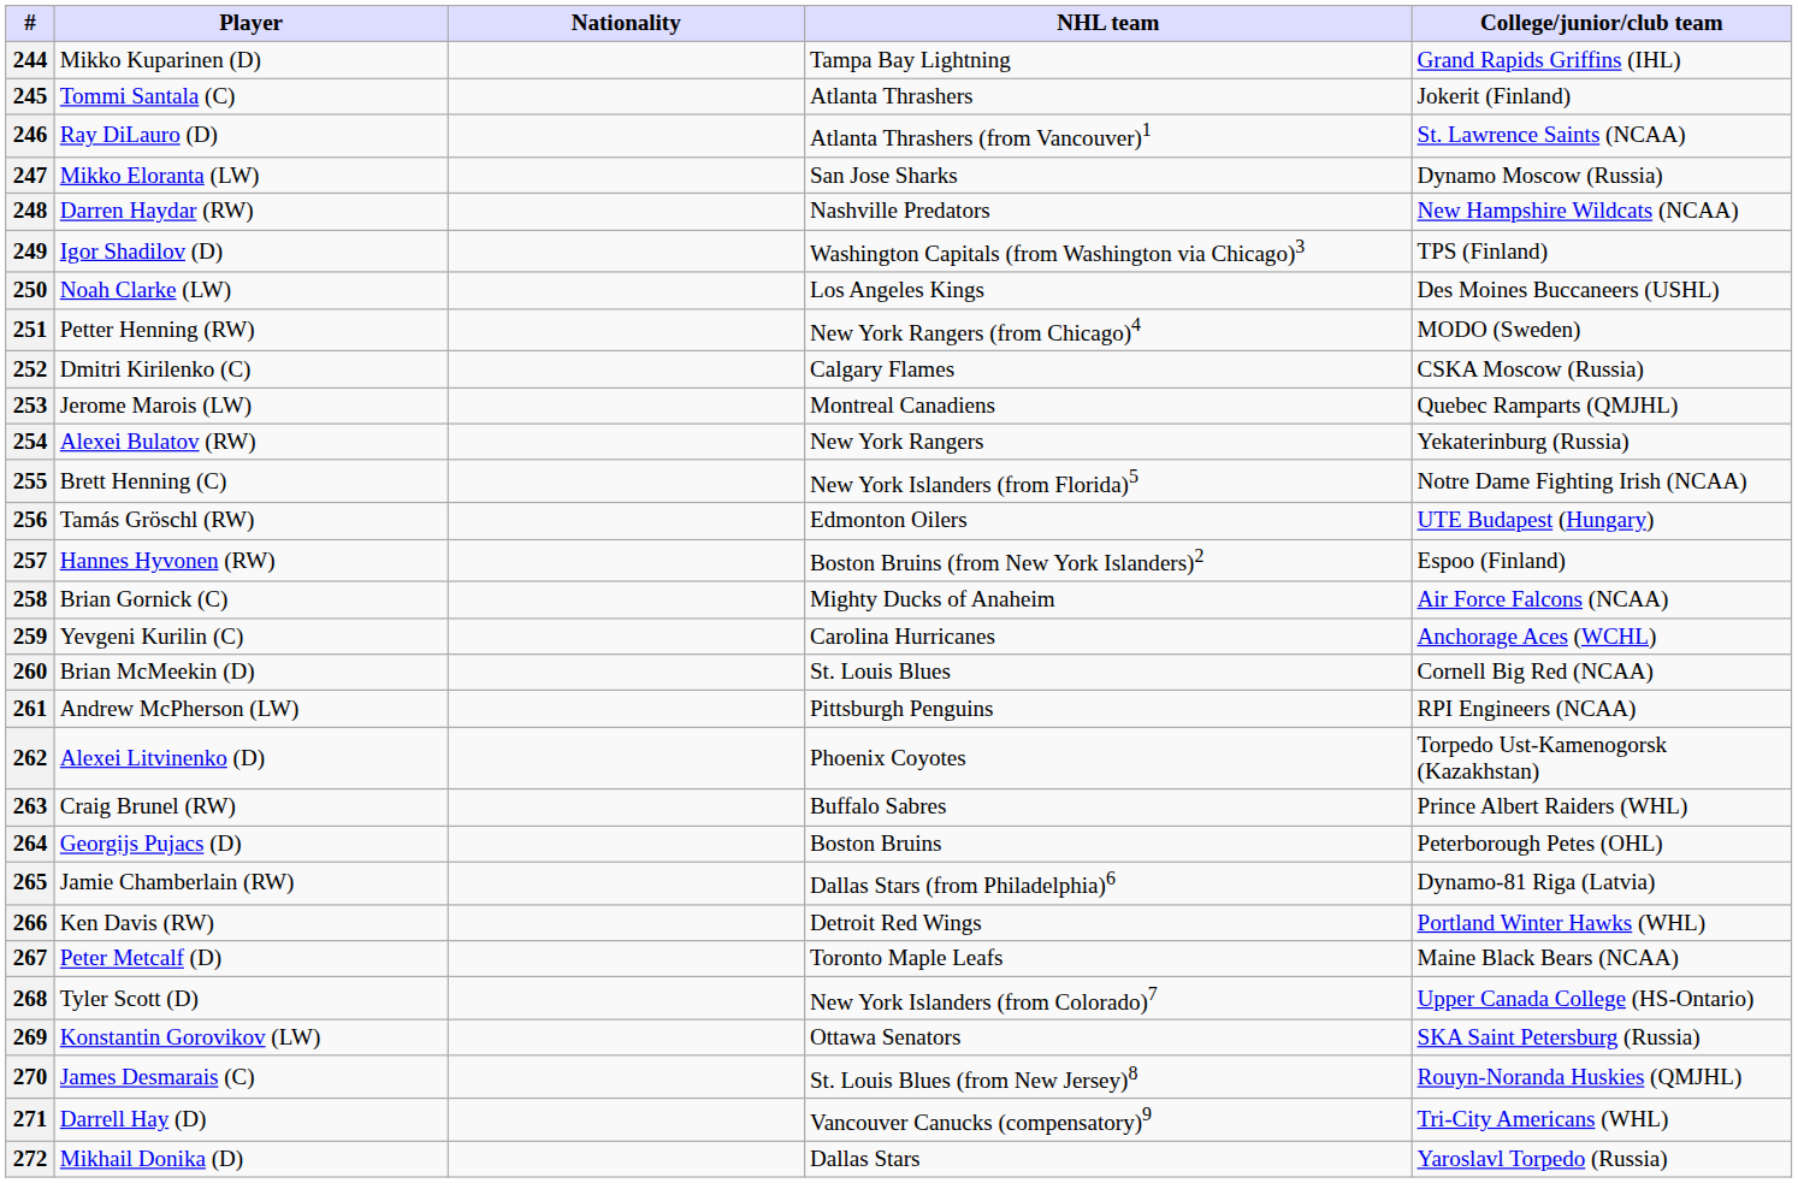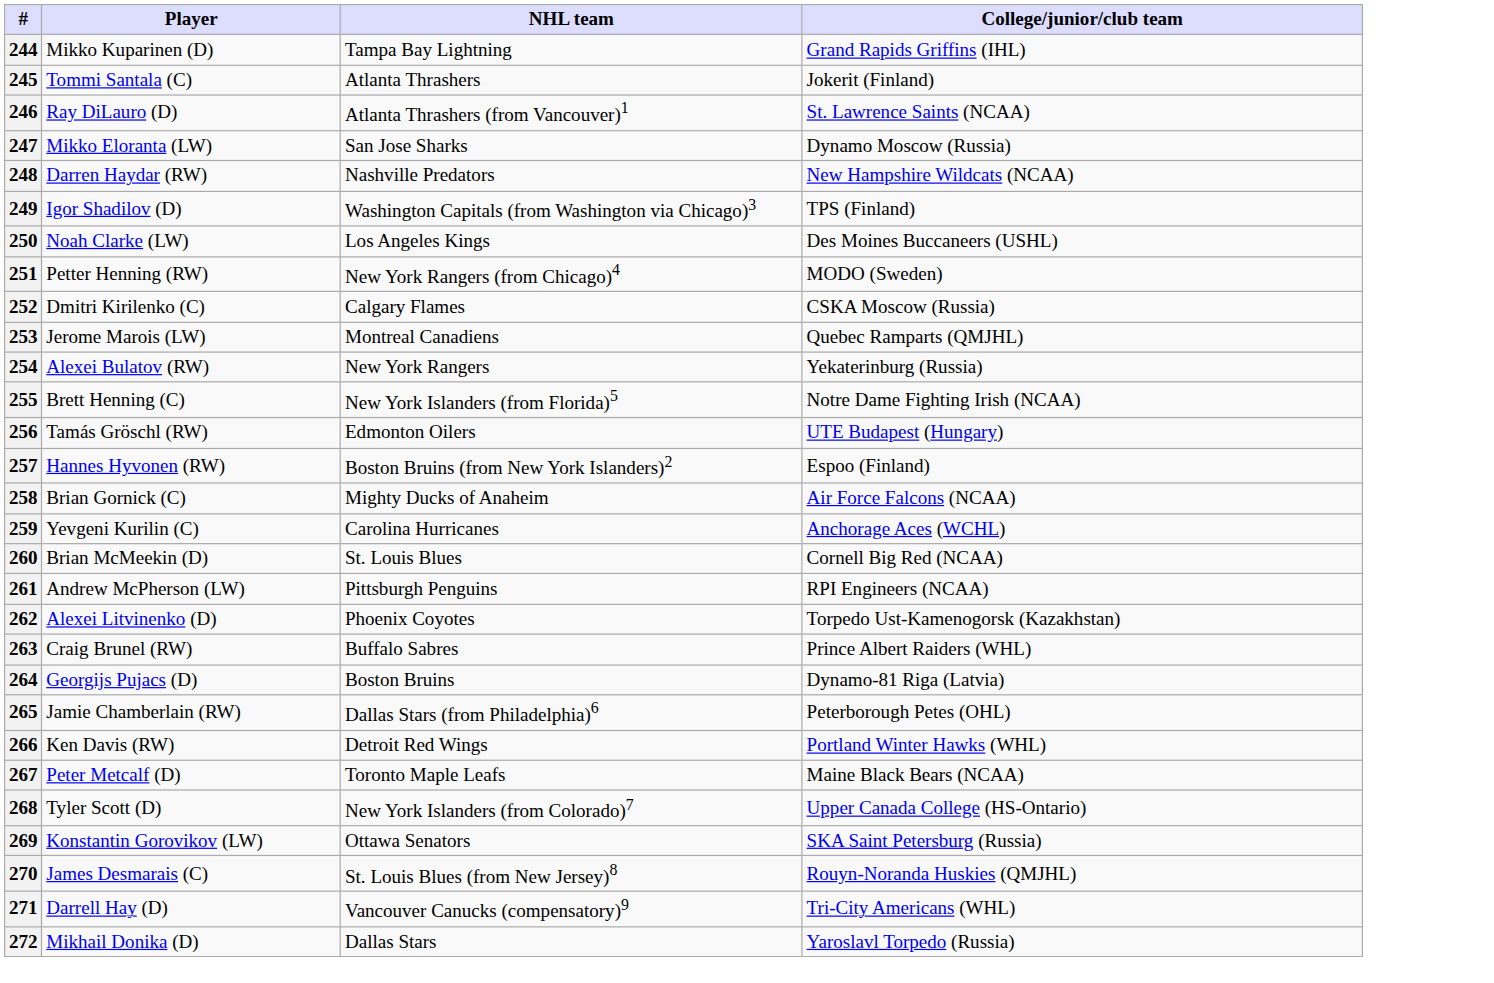- column: Nationality
264 | College/junior/club team: Peterborough Petes (OHL) -> Dynamo-81 Riga (Latvia)
265 | College/junior/club team: Dynamo-81 Riga (Latvia) -> Peterborough Petes (OHL)
